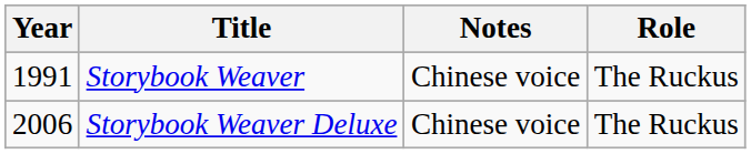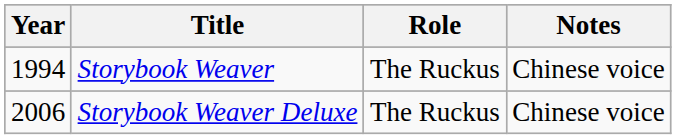columns swapped: Role <-> Notes
Storybook Weaver | Year: 1991 -> 1994
